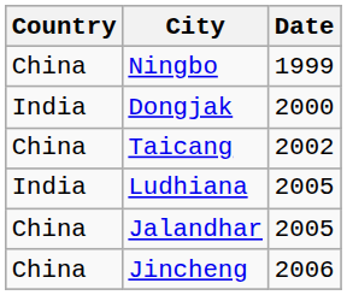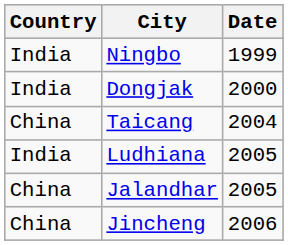Ningbo | Country: China -> India
Taicang | Date: 2002 -> 2004
